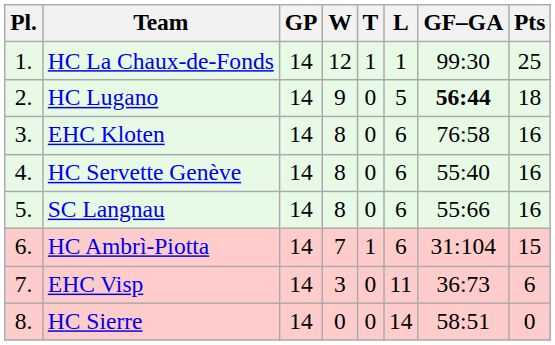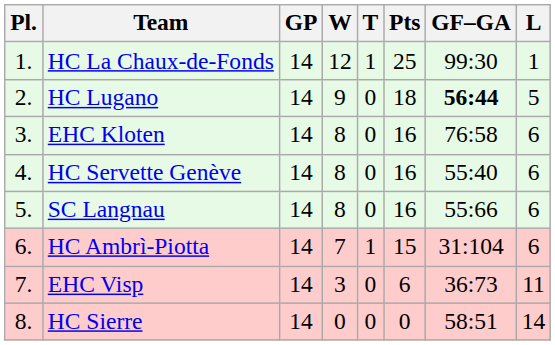columns swapped: L <-> Pts
